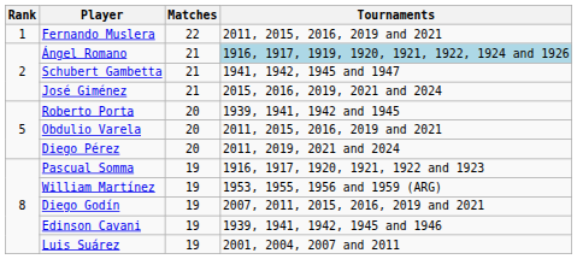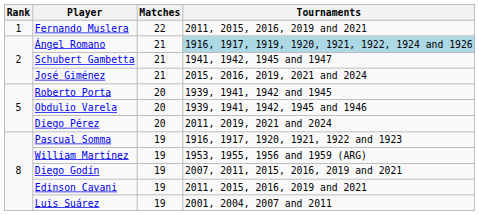Obdulio Varela | Tournaments: 2011, 2015, 2016, 2019 and 2021 -> 1939, 1941, 1942, 1945 and 1946
Edinson Cavani | Tournaments: 1939, 1941, 1942, 1945 and 1946 -> 2011, 2015, 2016, 2019 and 2021
